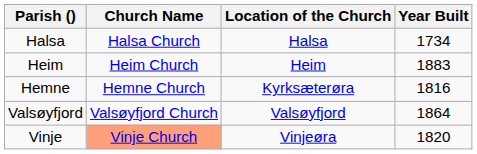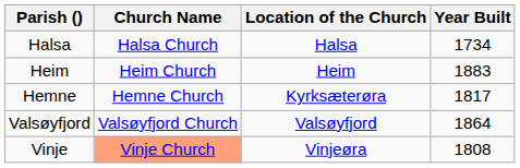Hemne | Year Built: 1816 -> 1817
Vinje | Year Built: 1820 -> 1808
